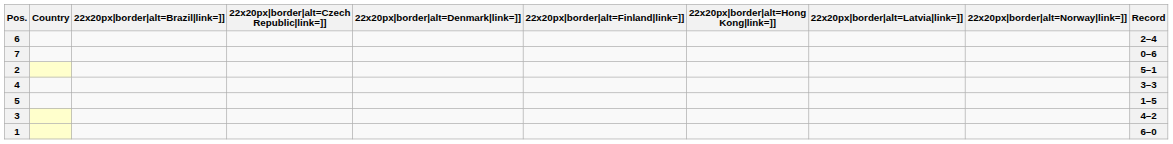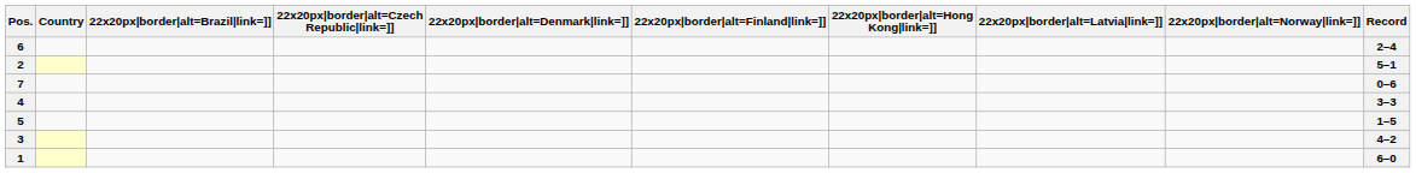rows swapped: 7 <-> 2
